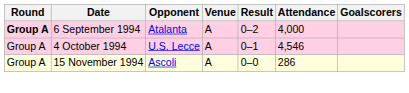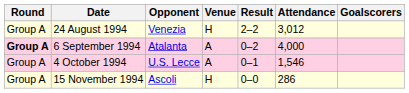+ row: Group A | 24 August 1994 | Venezia | H | 2–2 | 3,012
4 October 1994 | Attendance: 4,546 -> 1,546
15 November 1994 | Venue: A -> H
